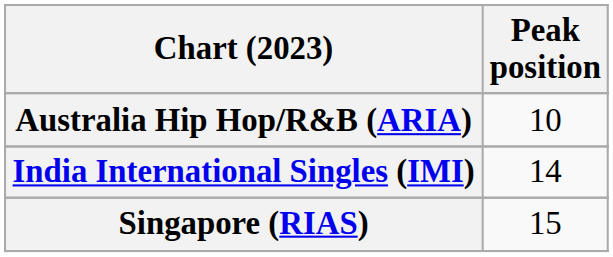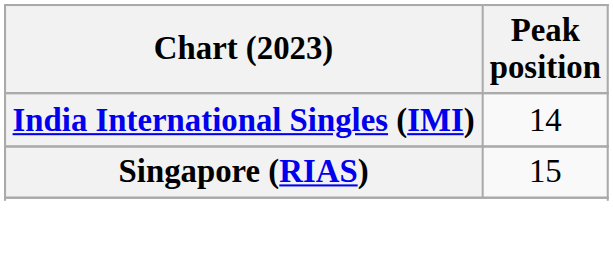- row: Australia Hip Hop/R&B (ARIA) | 10
